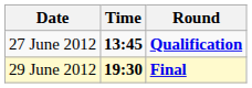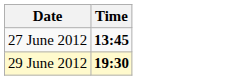- column: Round | Qualification | Final
